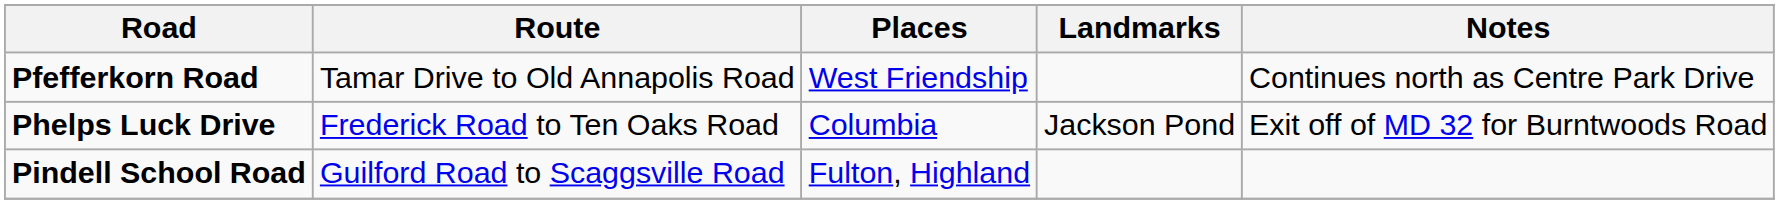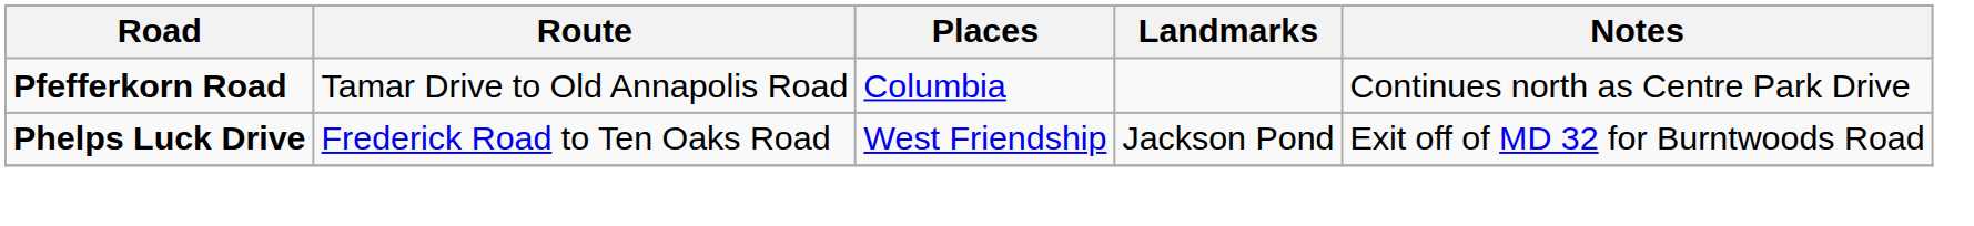Pfefferkorn Road | Places: West Friendship -> Columbia
Phelps Luck Drive | Places: Columbia -> West Friendship
- row: Pindell School Road | Guilford Road to Scaggsville Road | Fulton, Highland
